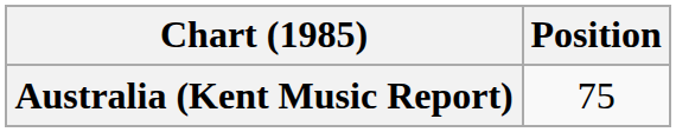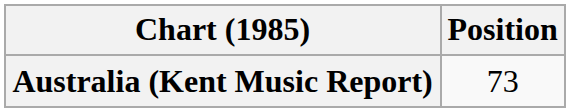Australia (Kent Music Report) | Position: 75 -> 73
